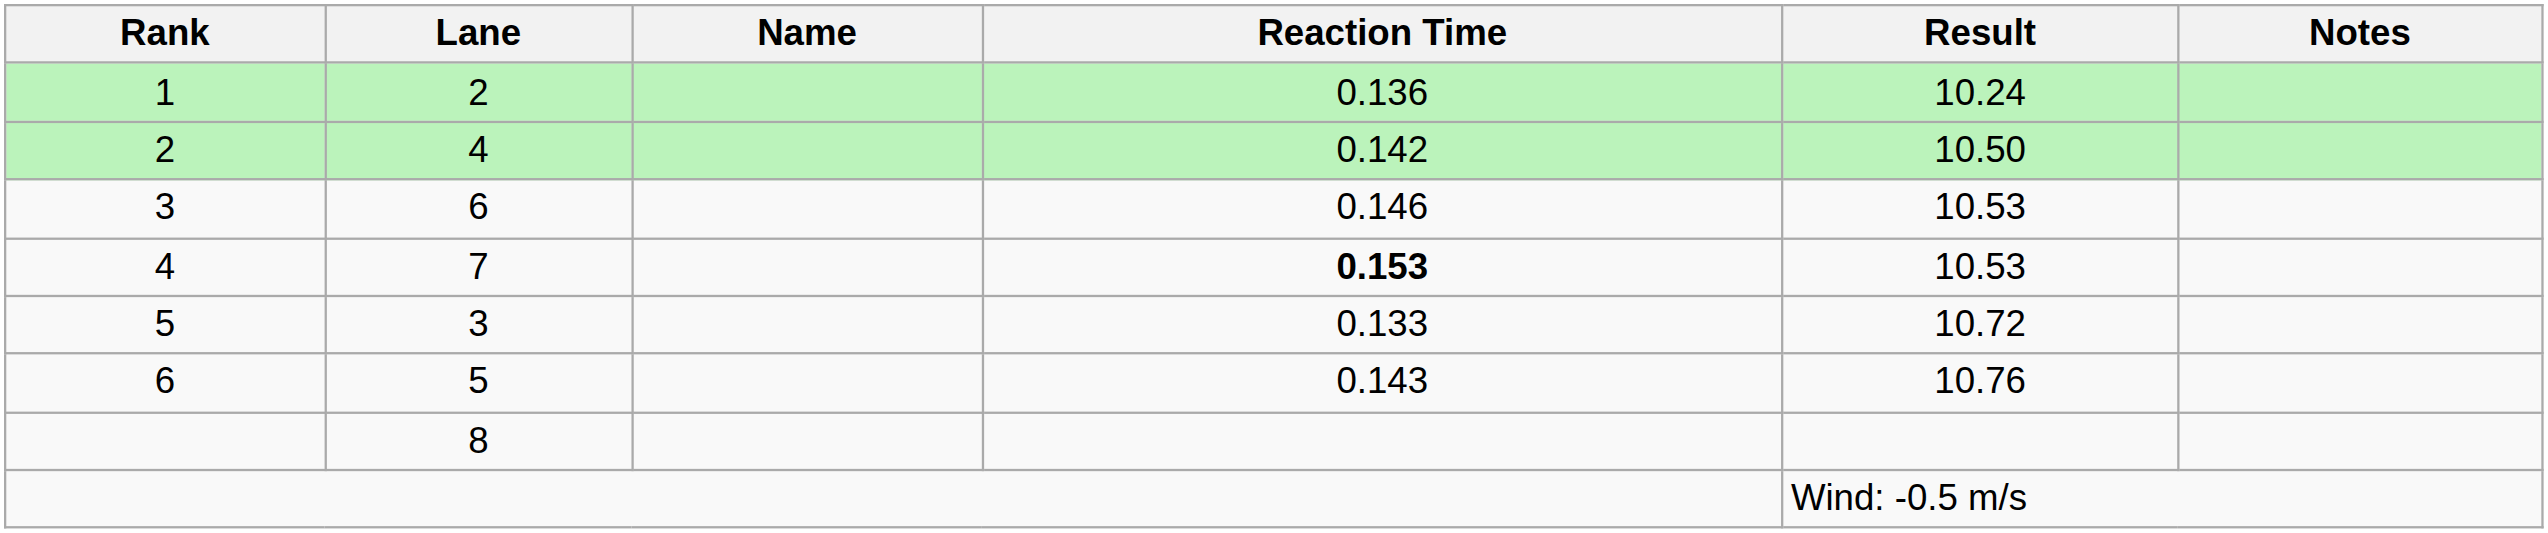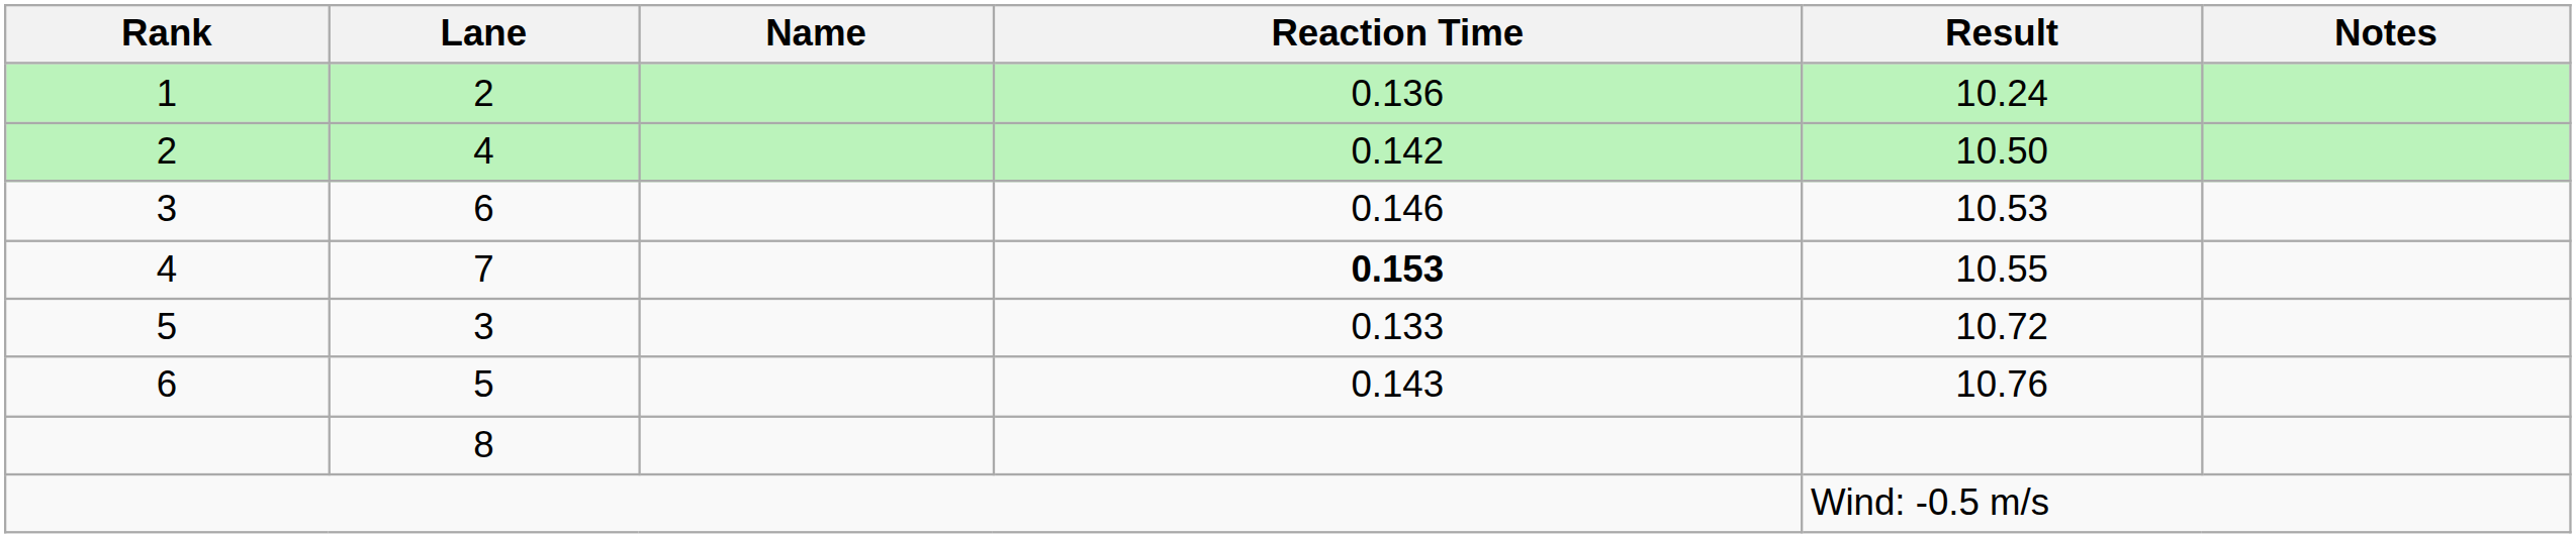7 | Result: 10.53 -> 10.55
